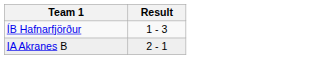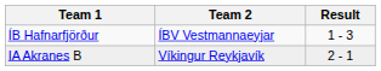+ column: Team 2 | ÍBV Vestmannaeyjar | Víkingur Reykjavík
